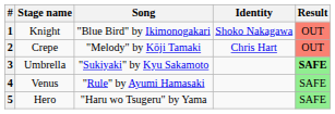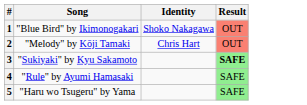- column: Stage name | Knight | Crepe | Umbrella | Venus | Hero
